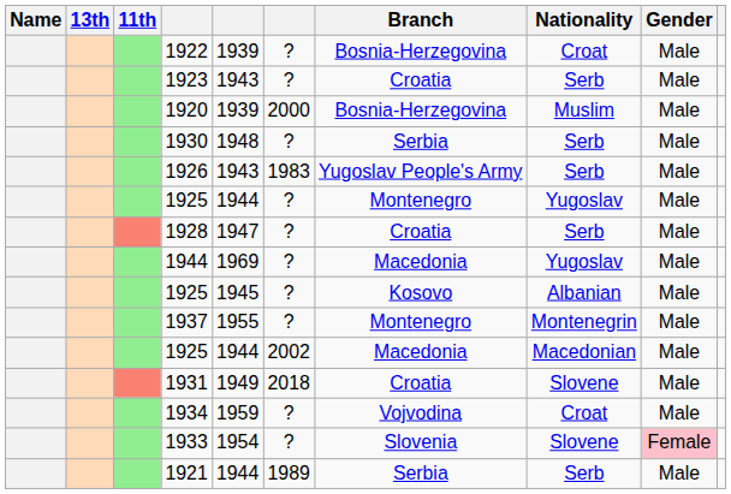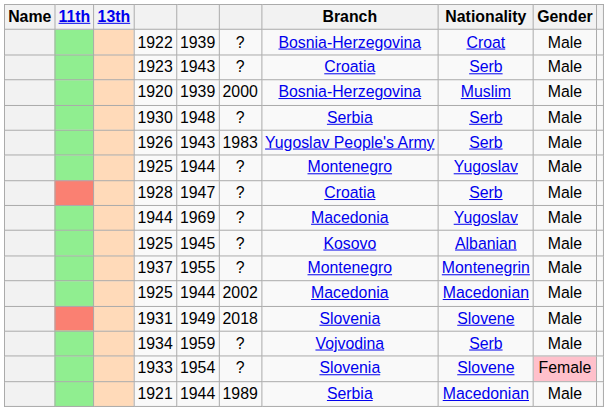columns swapped: 11th <-> 13th
1931 | Branch: Croatia -> Slovenia
1934 | Nationality: Croat -> Serb
1921 | Nationality: Serb -> Macedonian
